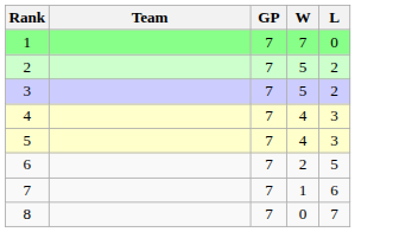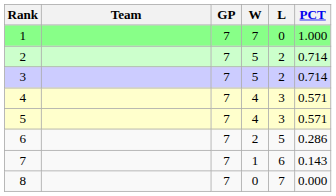+ column: PCT | 1.000 | 0.714 | 0.714 | 0.571 | 0.571 | 0.286 | 0.143 | 0.000
